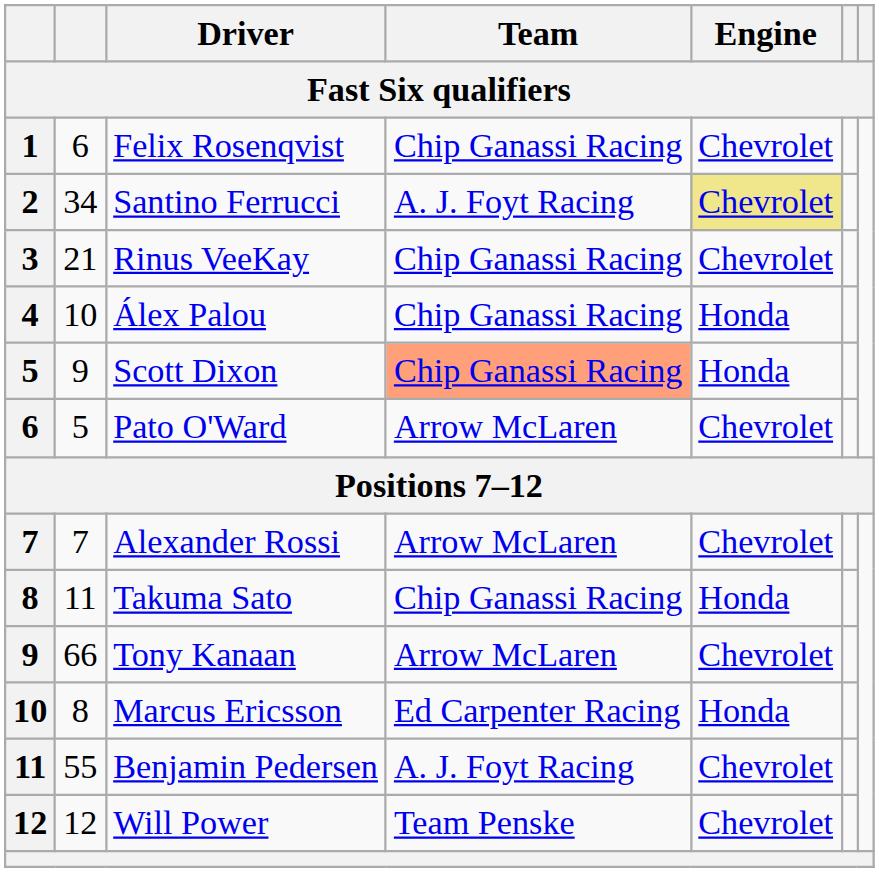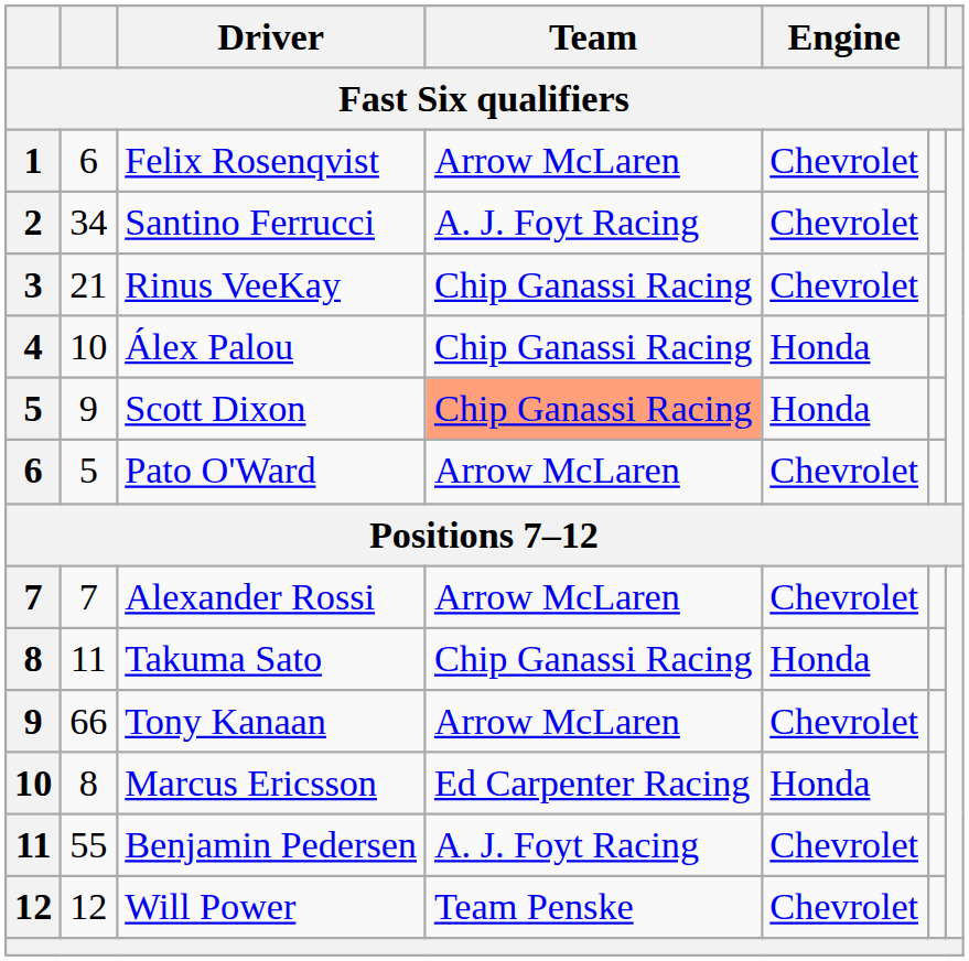Felix Rosenqvist | Team: Chip Ganassi Racing -> Arrow McLaren
Santino Ferrucci | Engine: khaki background -> no background
